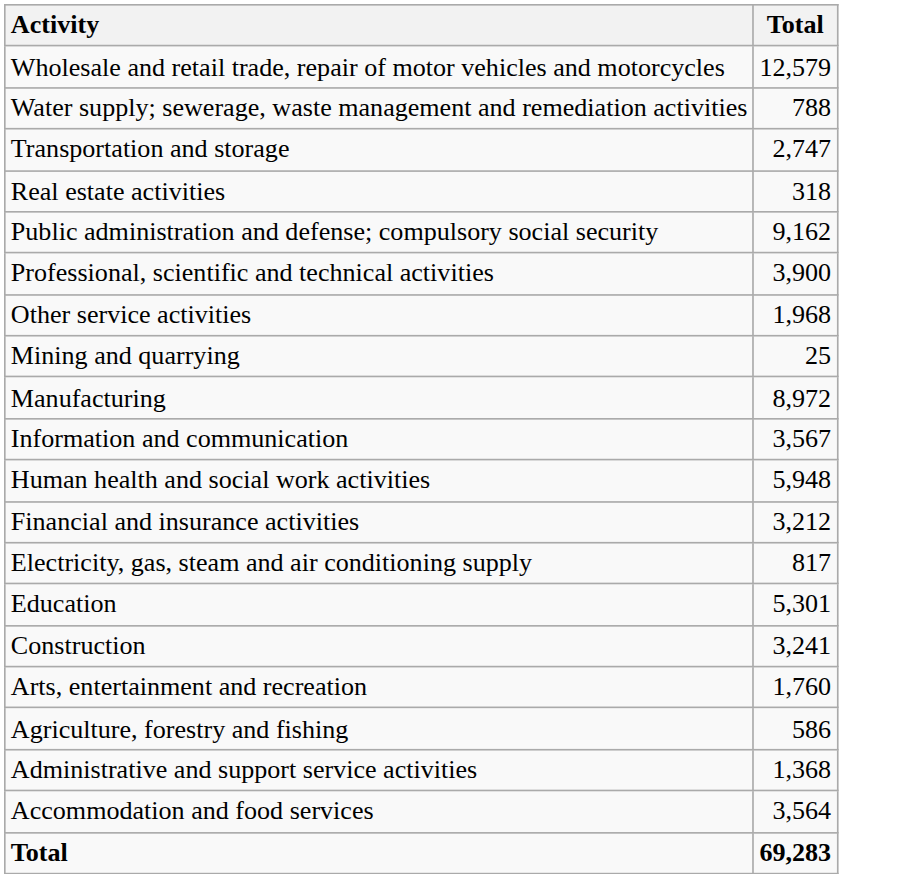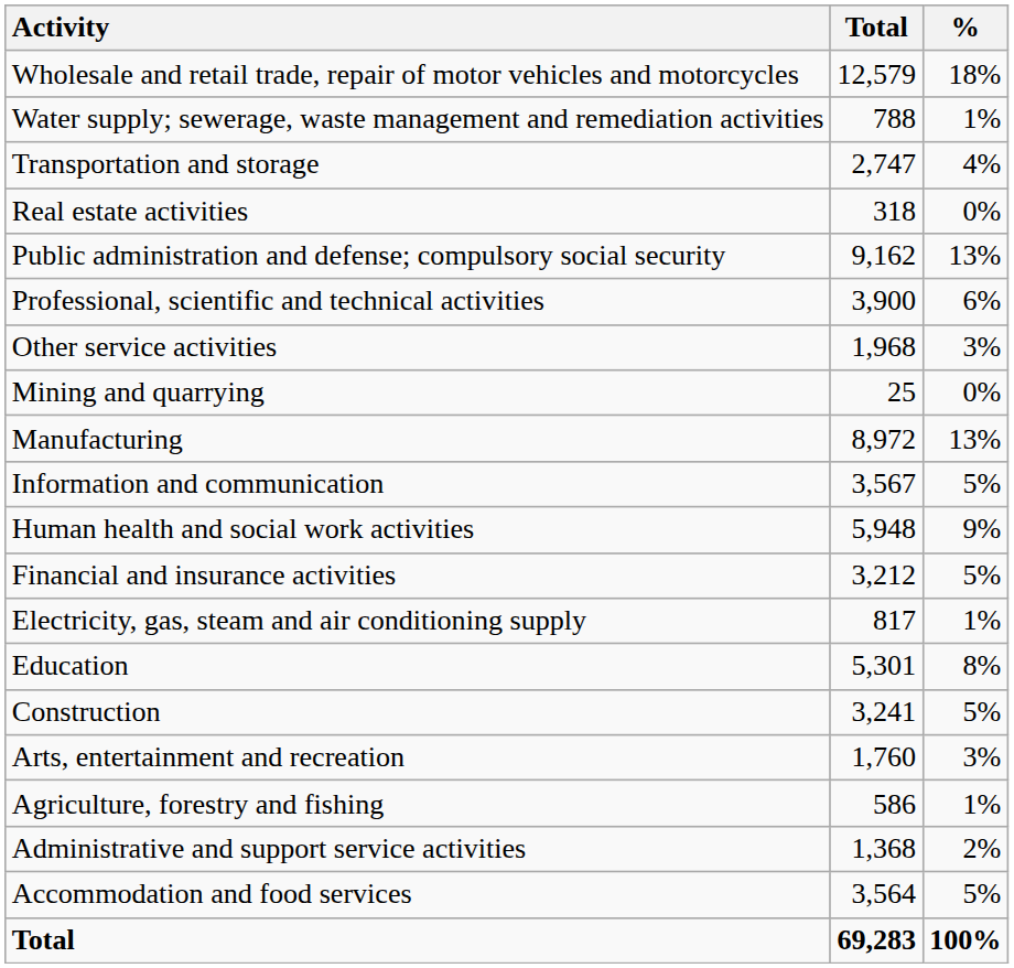+ column: % | 18% | 1% | 4% | 0% | 13% | 6% | 3% | 0% | 13% | 5% | 9% | 5% | 1% | 8% | 5% | 3% | 1% | 2% | 5% | 100%
